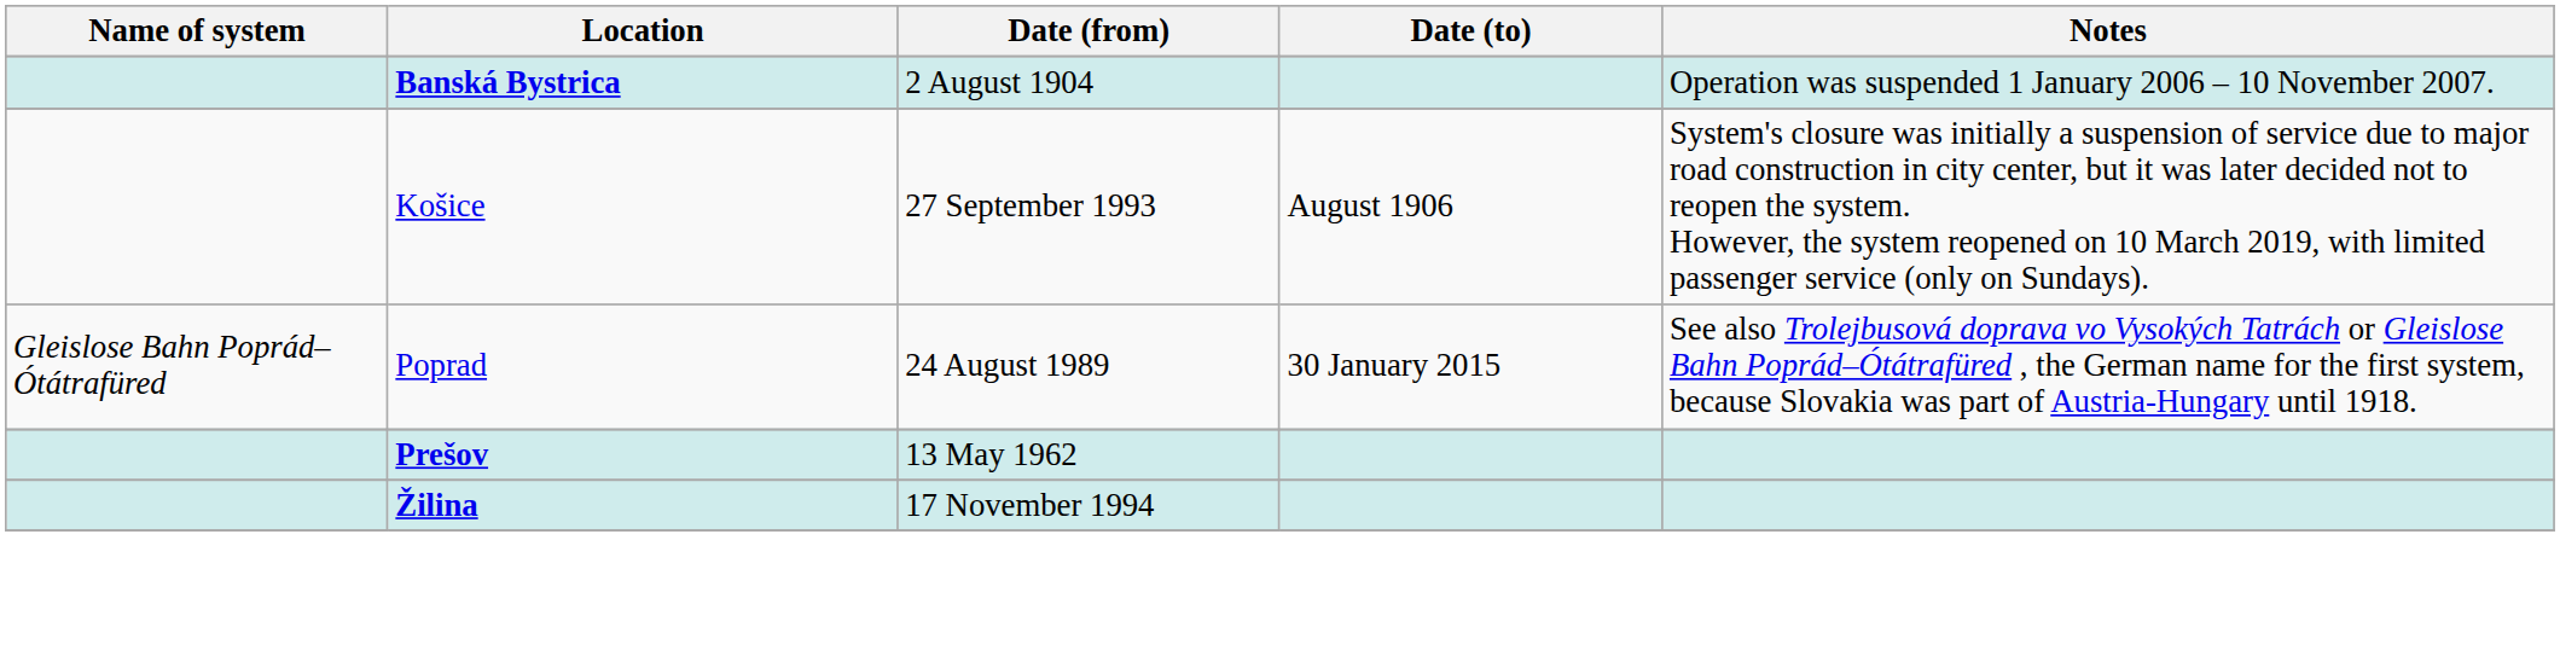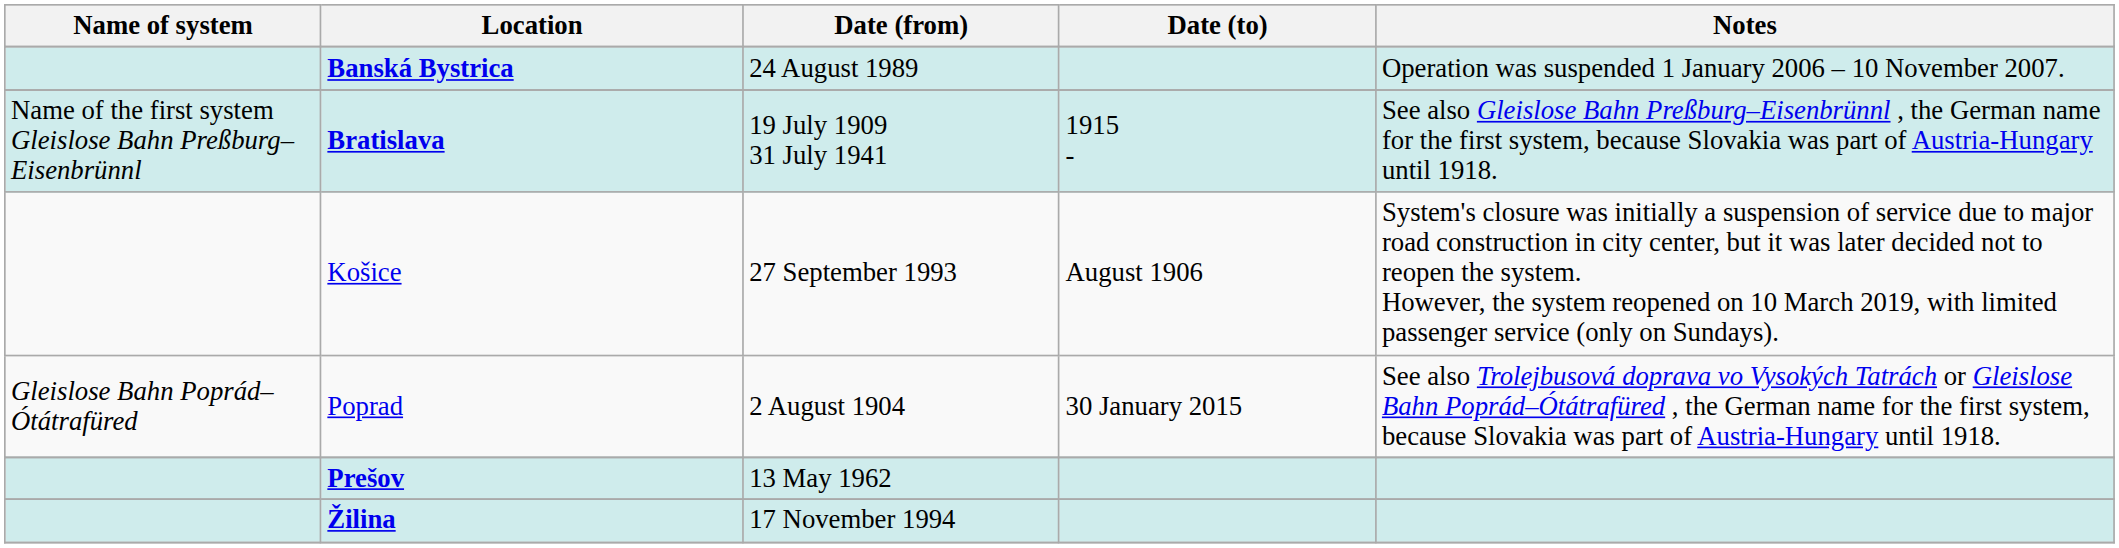Banská Bystrica | Date (from): 2 August 1904 -> 24 August 1989
+ row: Name of the first system Gleislose Bahn Preßburg–Eisenbrünnl | Bratislava | 19 July 1909 31 July 1941 | 1915 - | See also Gleislose Bahn Preßburg–Eisenbrünnl , the German name for the first system, because Slovakia was part of Austria-Hungary until 1918.
Poprad | Date (from): 24 August 1989 -> 2 August 1904
